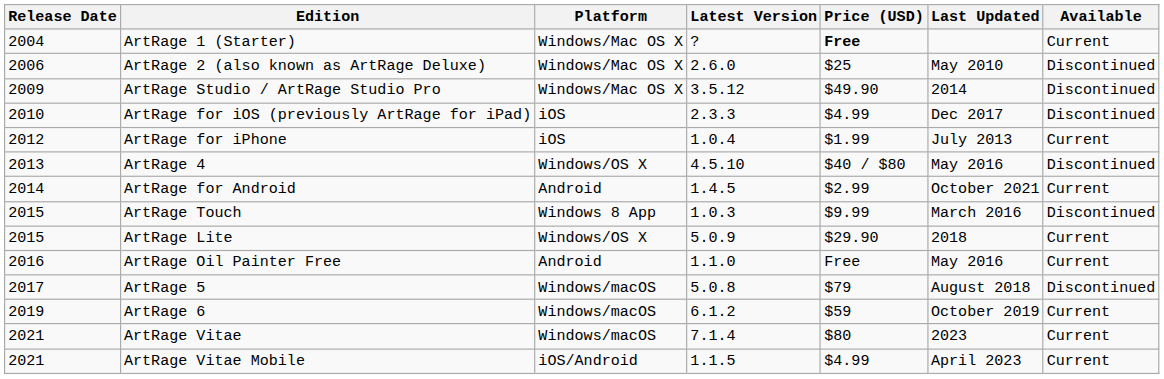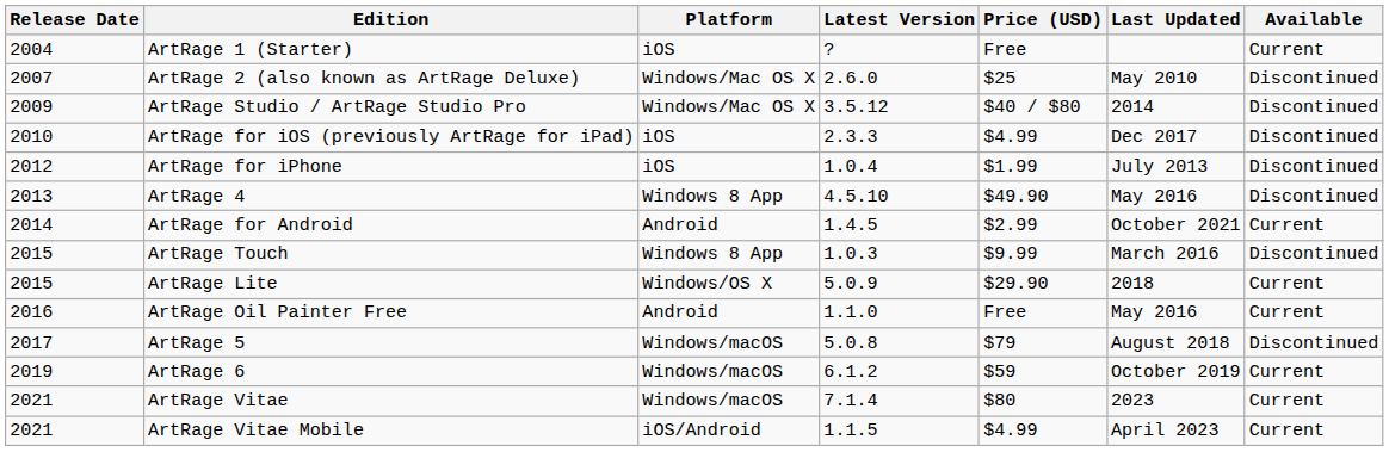ArtRage 1 (Starter) | Platform: Windows/Mac OS X -> iOS
ArtRage 1 (Starter) | Price (USD): bold -> normal
ArtRage 2 (also known as ArtRage Deluxe) | Release Date: 2006 -> 2007
ArtRage Studio / ArtRage Studio Pro | Price (USD): $49.90 -> $40 / $80
ArtRage for iPhone | Available: Current -> Discontinued
ArtRage 4 | Platform: Windows/OS X -> Windows 8 App
ArtRage 4 | Price (USD): $40 / $80 -> $49.90
